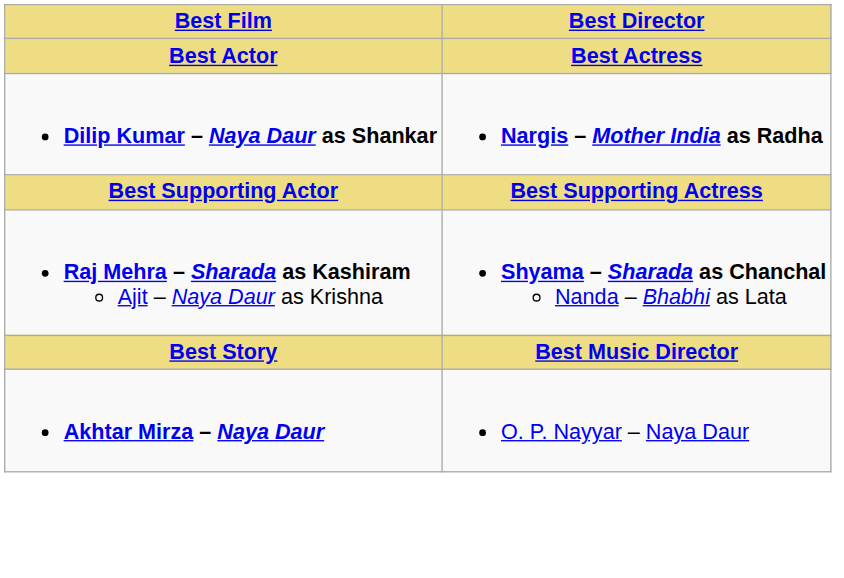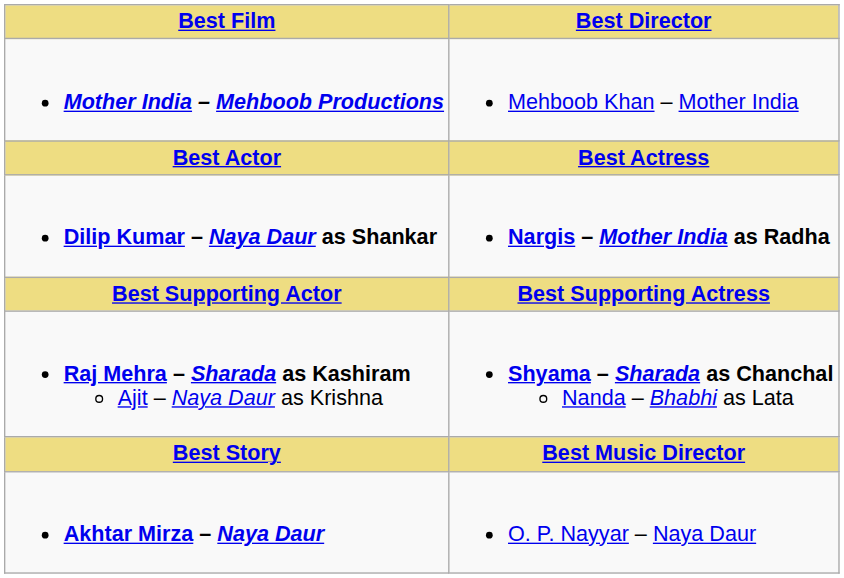+ row: Mother India – Mehboob Productions | Mehboob Khan – Mother India
